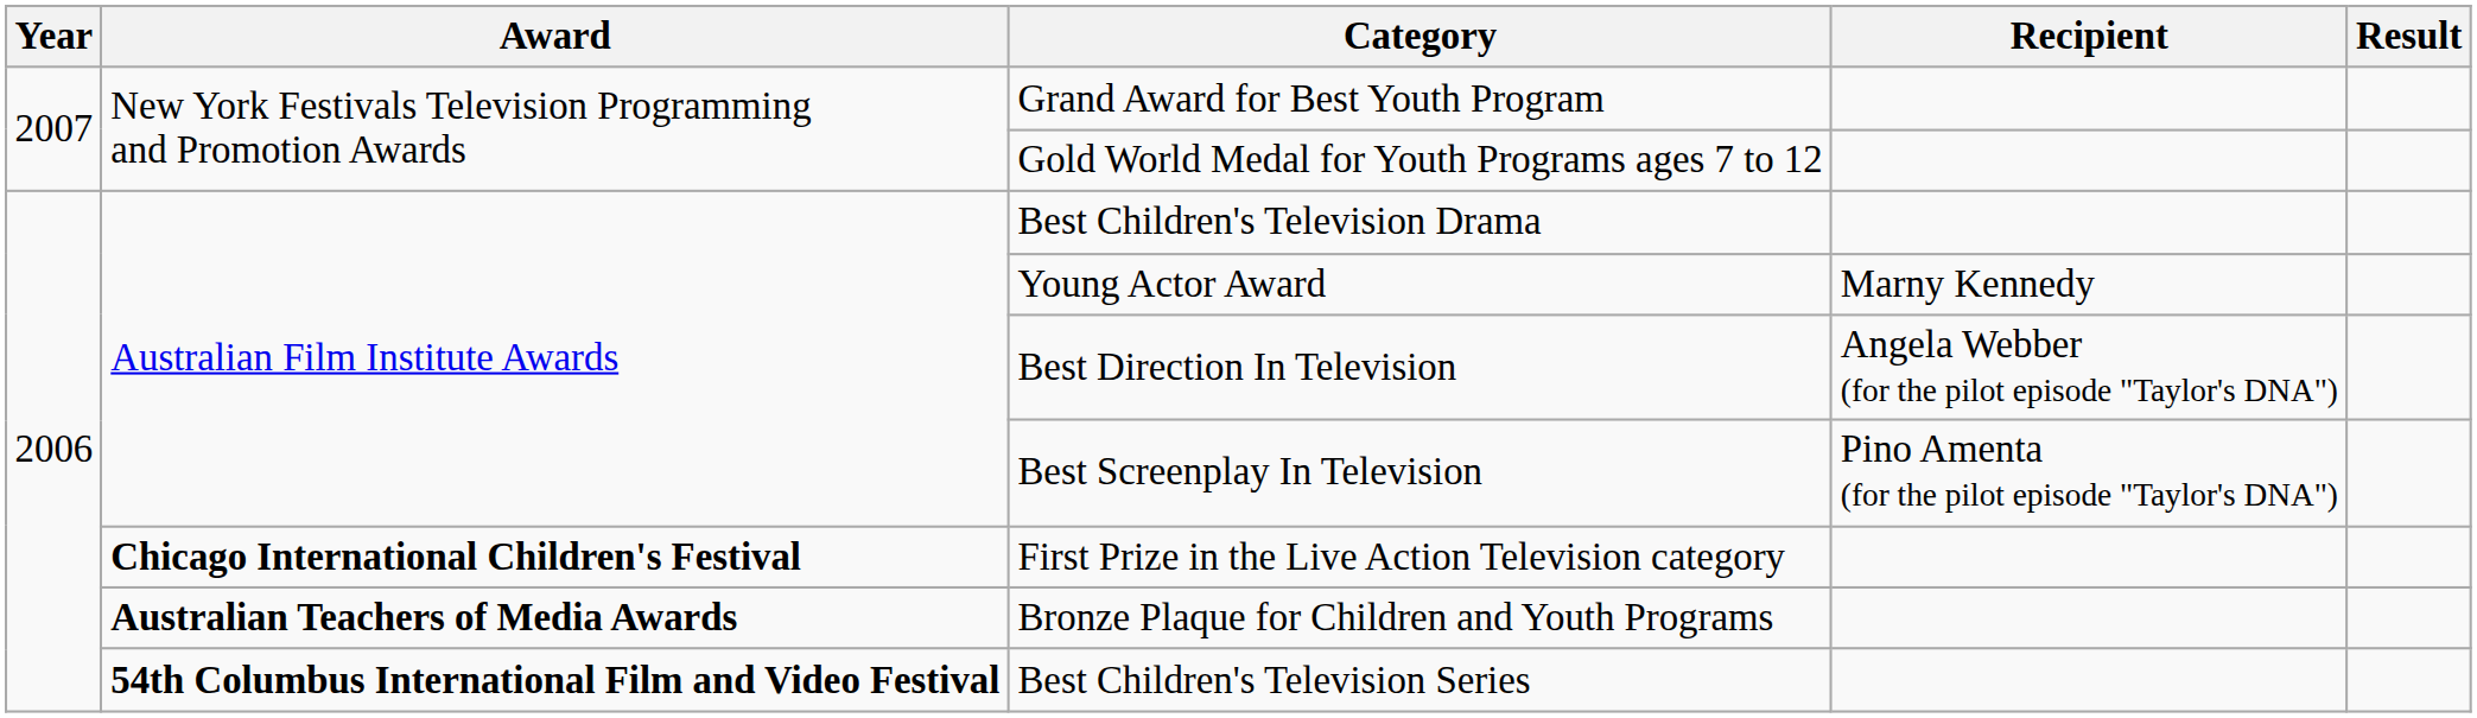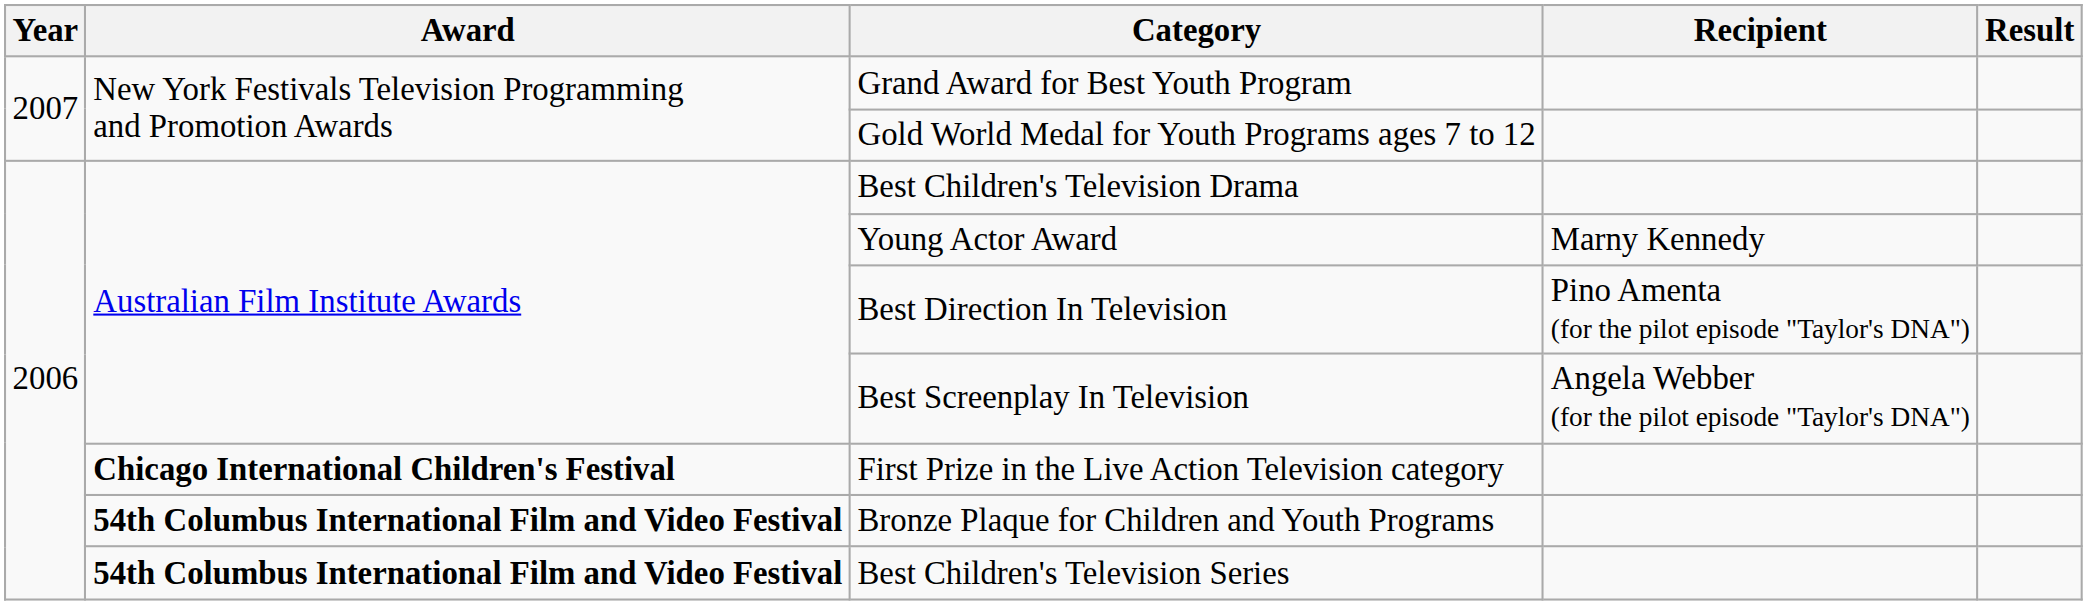Best Direction In Television | Recipient: Angela Webber (for the pilot episode "Taylor's DNA") -> Pino Amenta (for the pilot episode "Taylor's DNA")
Best Screenplay In Television | Recipient: Pino Amenta (for the pilot episode "Taylor's DNA") -> Angela Webber (for the pilot episode "Taylor's DNA")
Bronze Plaque for Children and Youth Programs | Award: Australian Teachers of Media Awards -> 54th Columbus International Film and Video Festival
